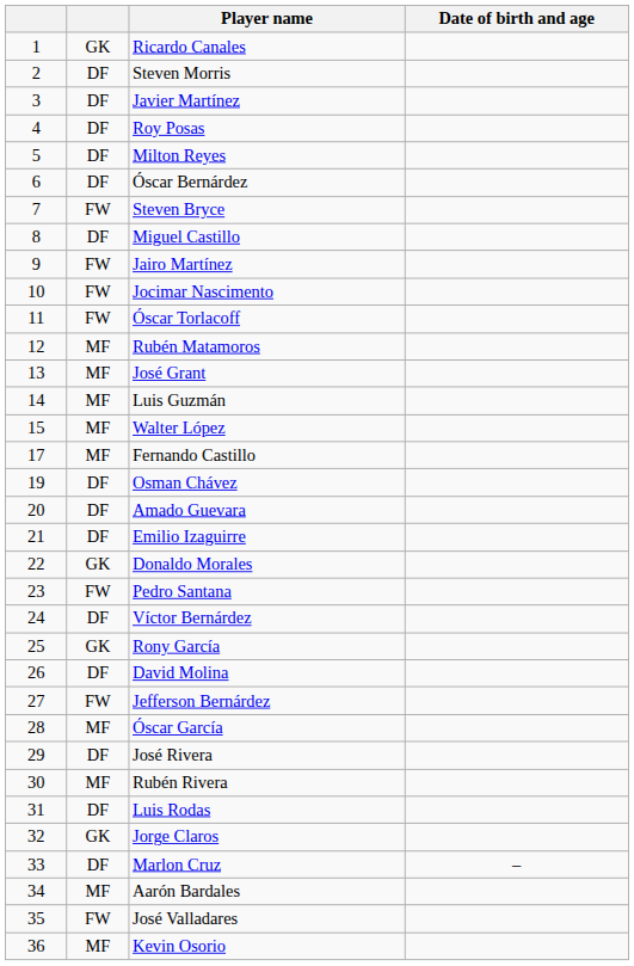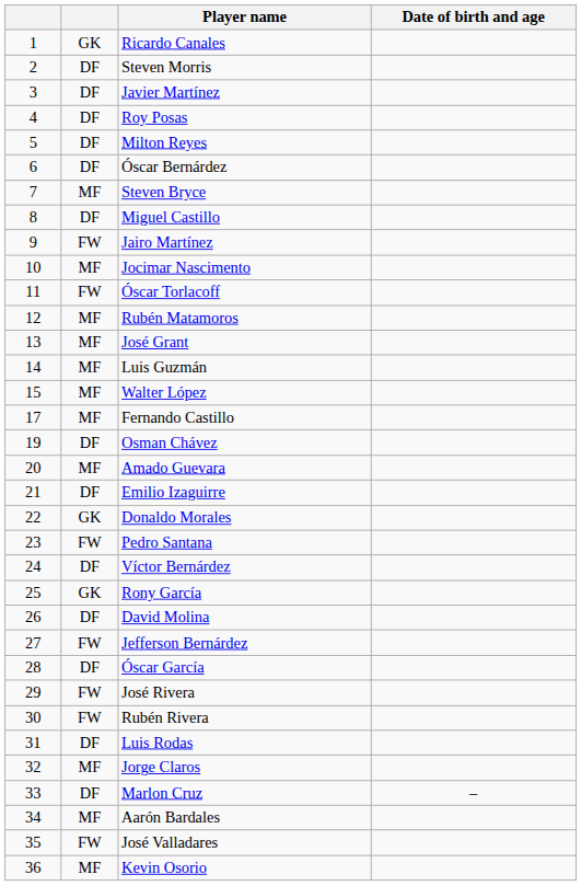Steven Bryce | column 2: FW -> MF
Jocimar Nascimento | column 2: FW -> MF
Amado Guevara | column 2: DF -> MF
Óscar García | column 2: MF -> DF
José Rivera | column 2: DF -> FW
Rubén Rivera | column 2: MF -> FW
Jorge Claros | column 2: GK -> MF
